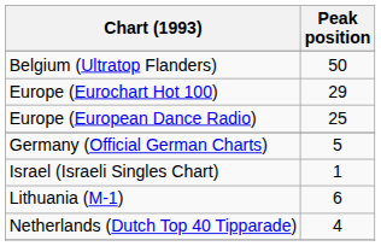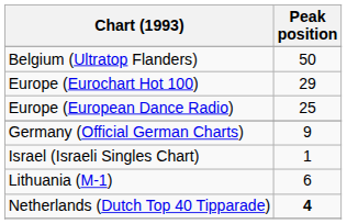Germany (Official German Charts) | Peak position: 5 -> 9
Netherlands (Dutch Top 40 Tipparade) | Peak position: normal -> bold
